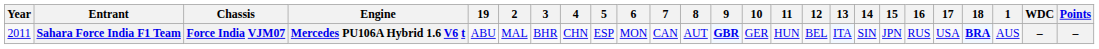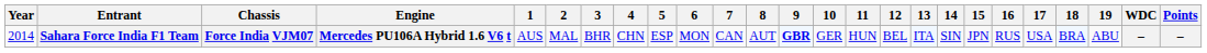columns swapped: 1 <-> 19
Sahara Force India F1 Team | Year: 2011 -> 2014
Sahara Force India F1 Team | 18: bold -> normal
